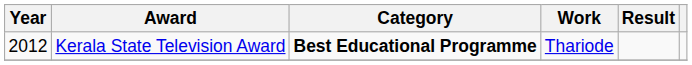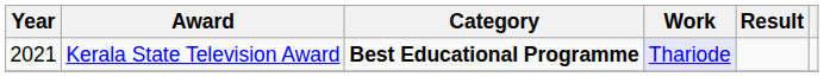Kerala State Television Award | Year: 2012 -> 2021
Kerala State Television Award | Work: no background -> lavender background
